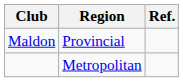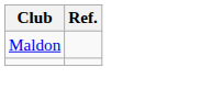- column: Region | Provincial | Metropolitan
